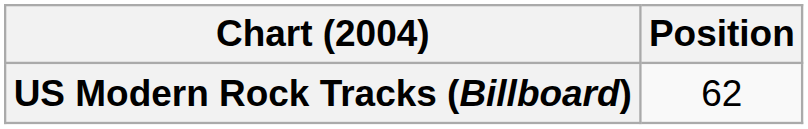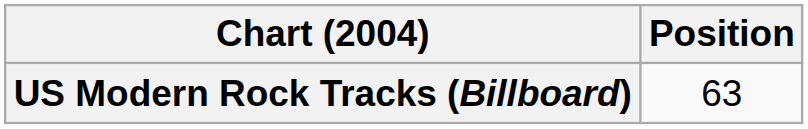US Modern Rock Tracks (Billboard) | Position: 62 -> 63
